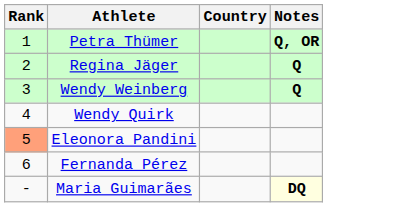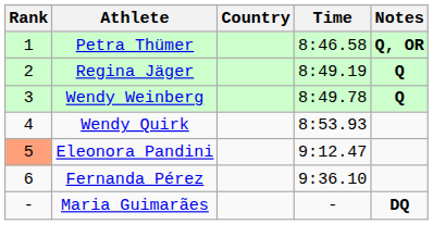+ column: Time | 8:46.58 | 8:49.19 | 8:49.78 | 8:53.93 | 9:12.47 | 9:36.10 | -
Maria Guimarães | Notes: lightyellow background -> no background
